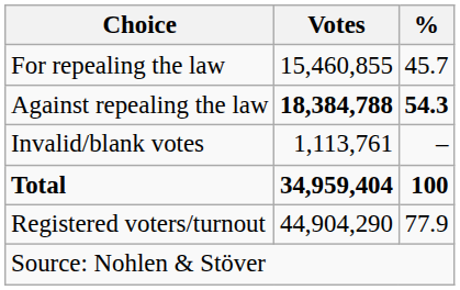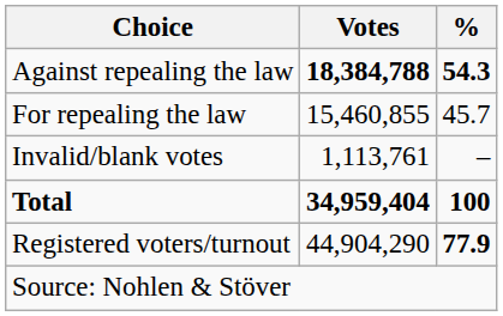rows swapped: For repealing the law <-> Against repealing the law
Registered voters/turnout | %: normal -> bold
